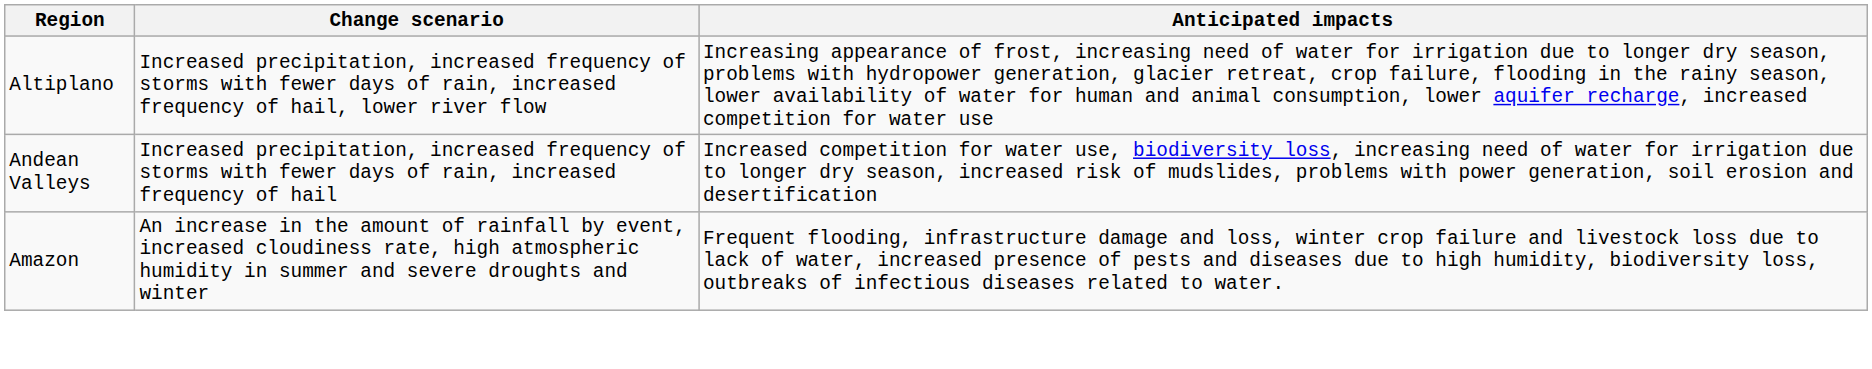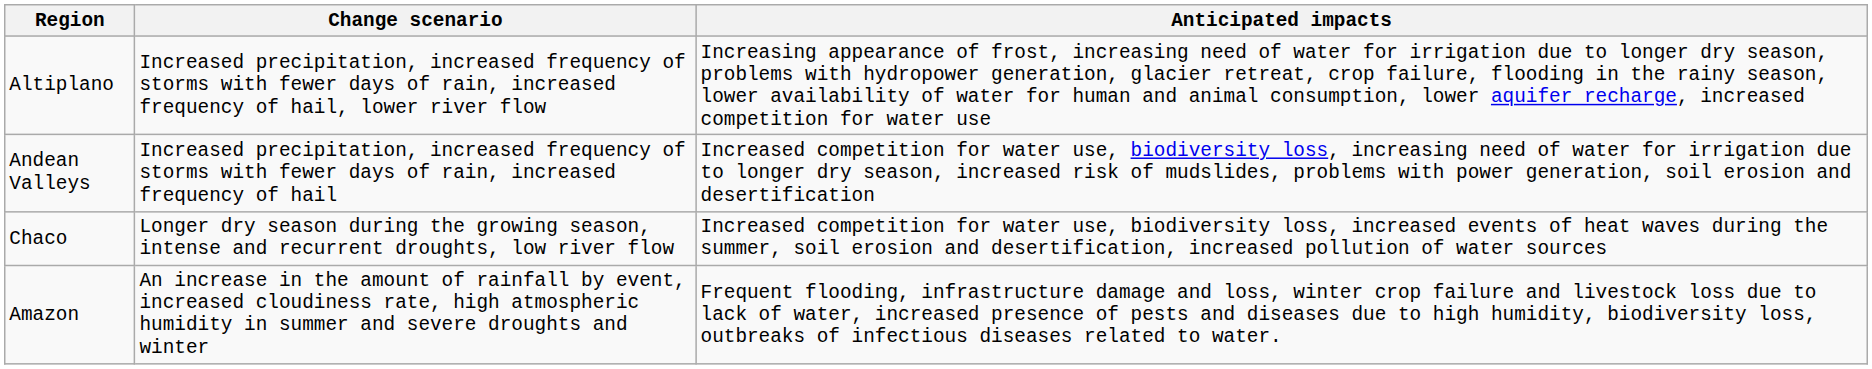+ row: Chaco | Longer dry season during the growing season, intense and recurrent droughts, low river flow | Increased competition for water use, biodiversity loss, increased events of heat waves during the summer, soil erosion and desertification, increased pollution of water sources
